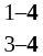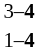rows swapped: 3–4 <-> 1–4
